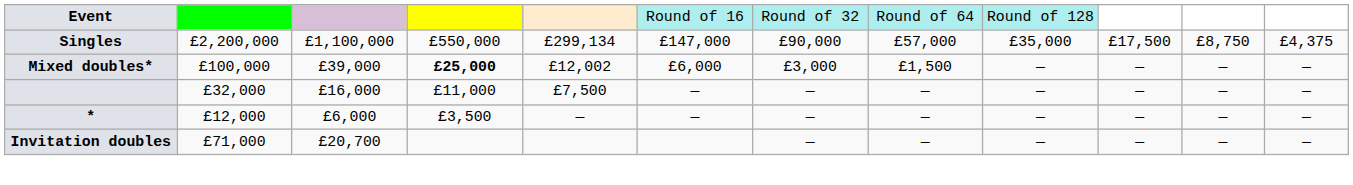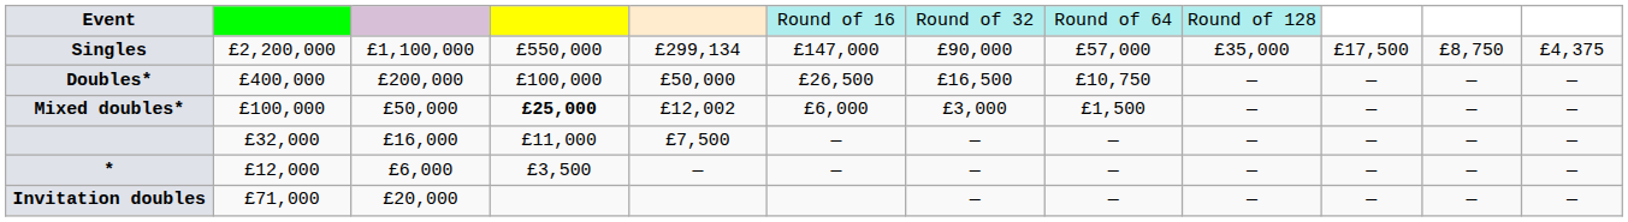+ row: Doubles* | £400,000 | £200,000 | £100,000 | £50,000 | £26,500 | £16,500 | £10,750 | — | — | — | —
Mixed doubles* | column 3: £39,000 -> £50,000
Invitation doubles | column 3: £20,700 -> £20,000
